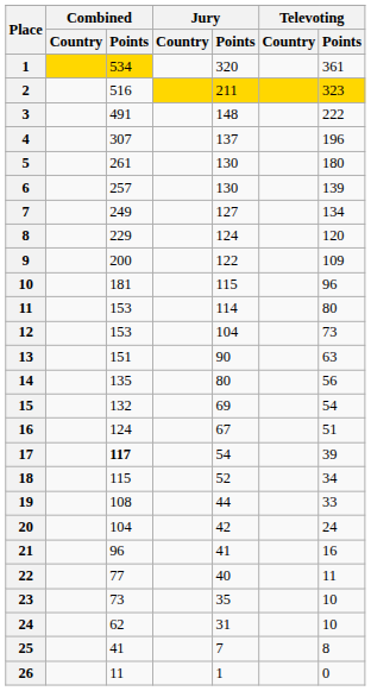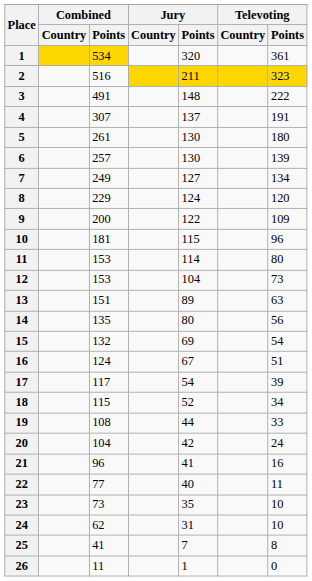4 | Televoting / Points: 196 -> 191
13 | Jury / Points: 90 -> 89
17 | Combined / Points: bold -> normal
